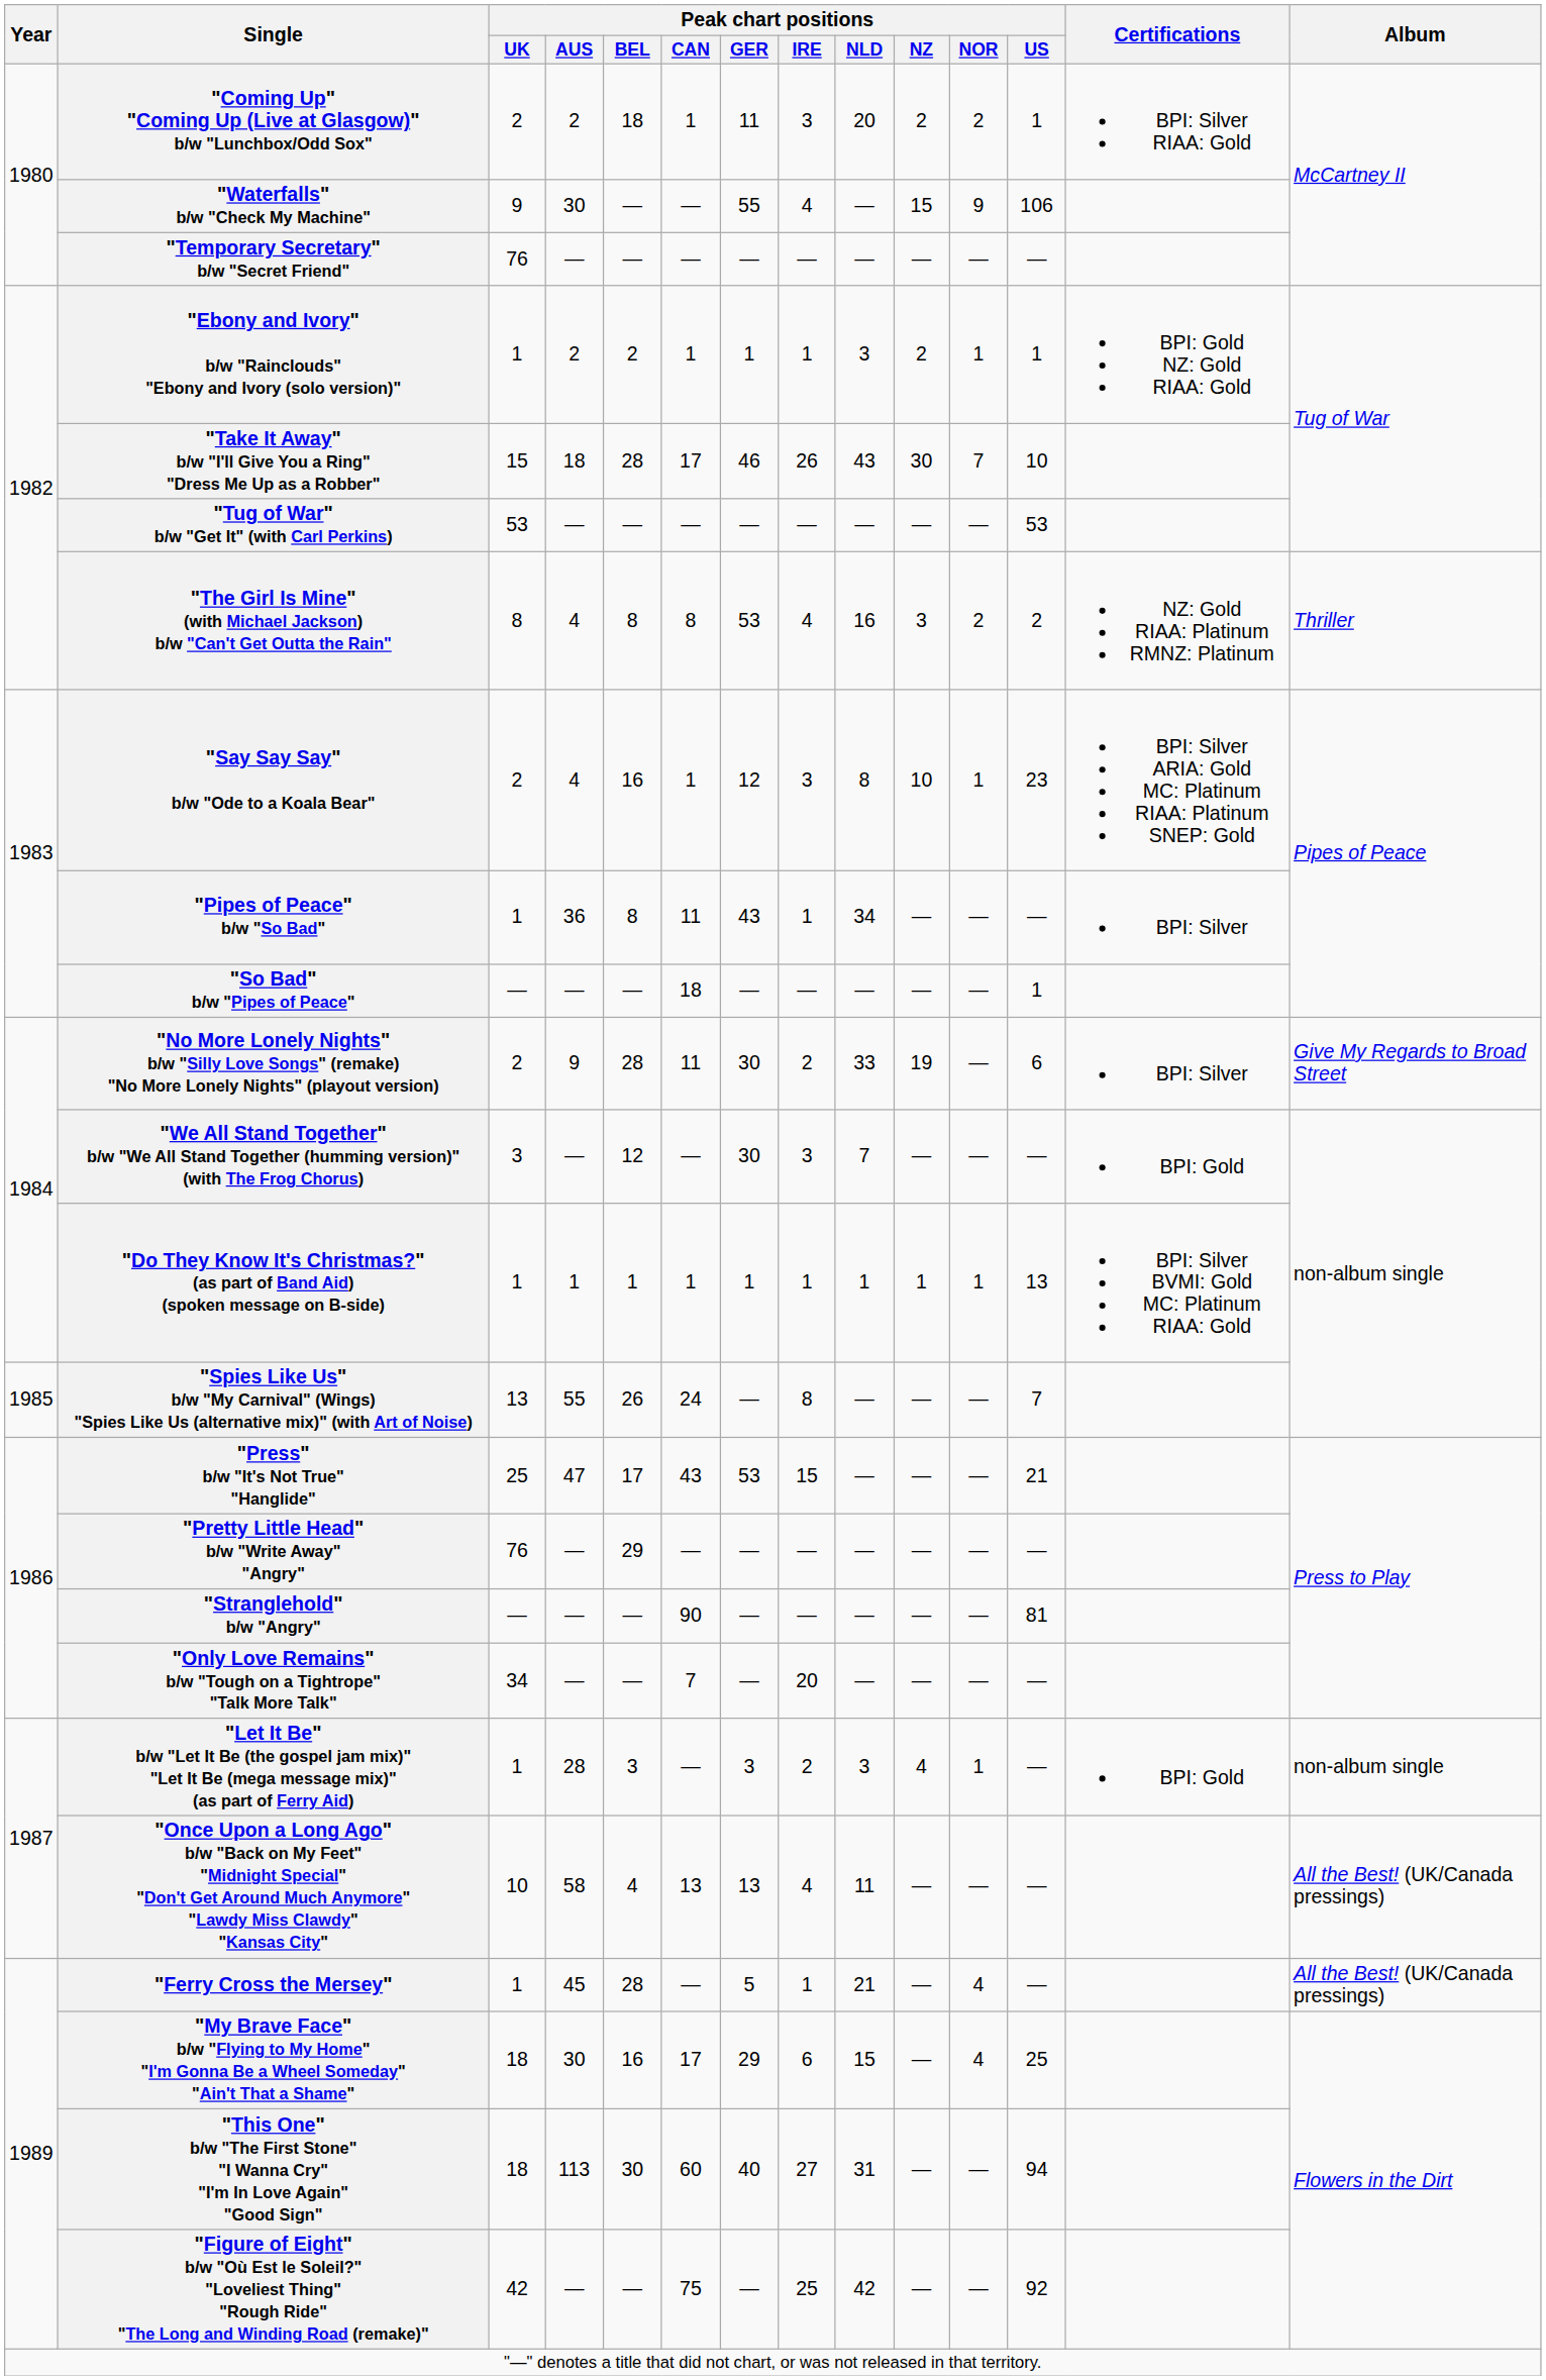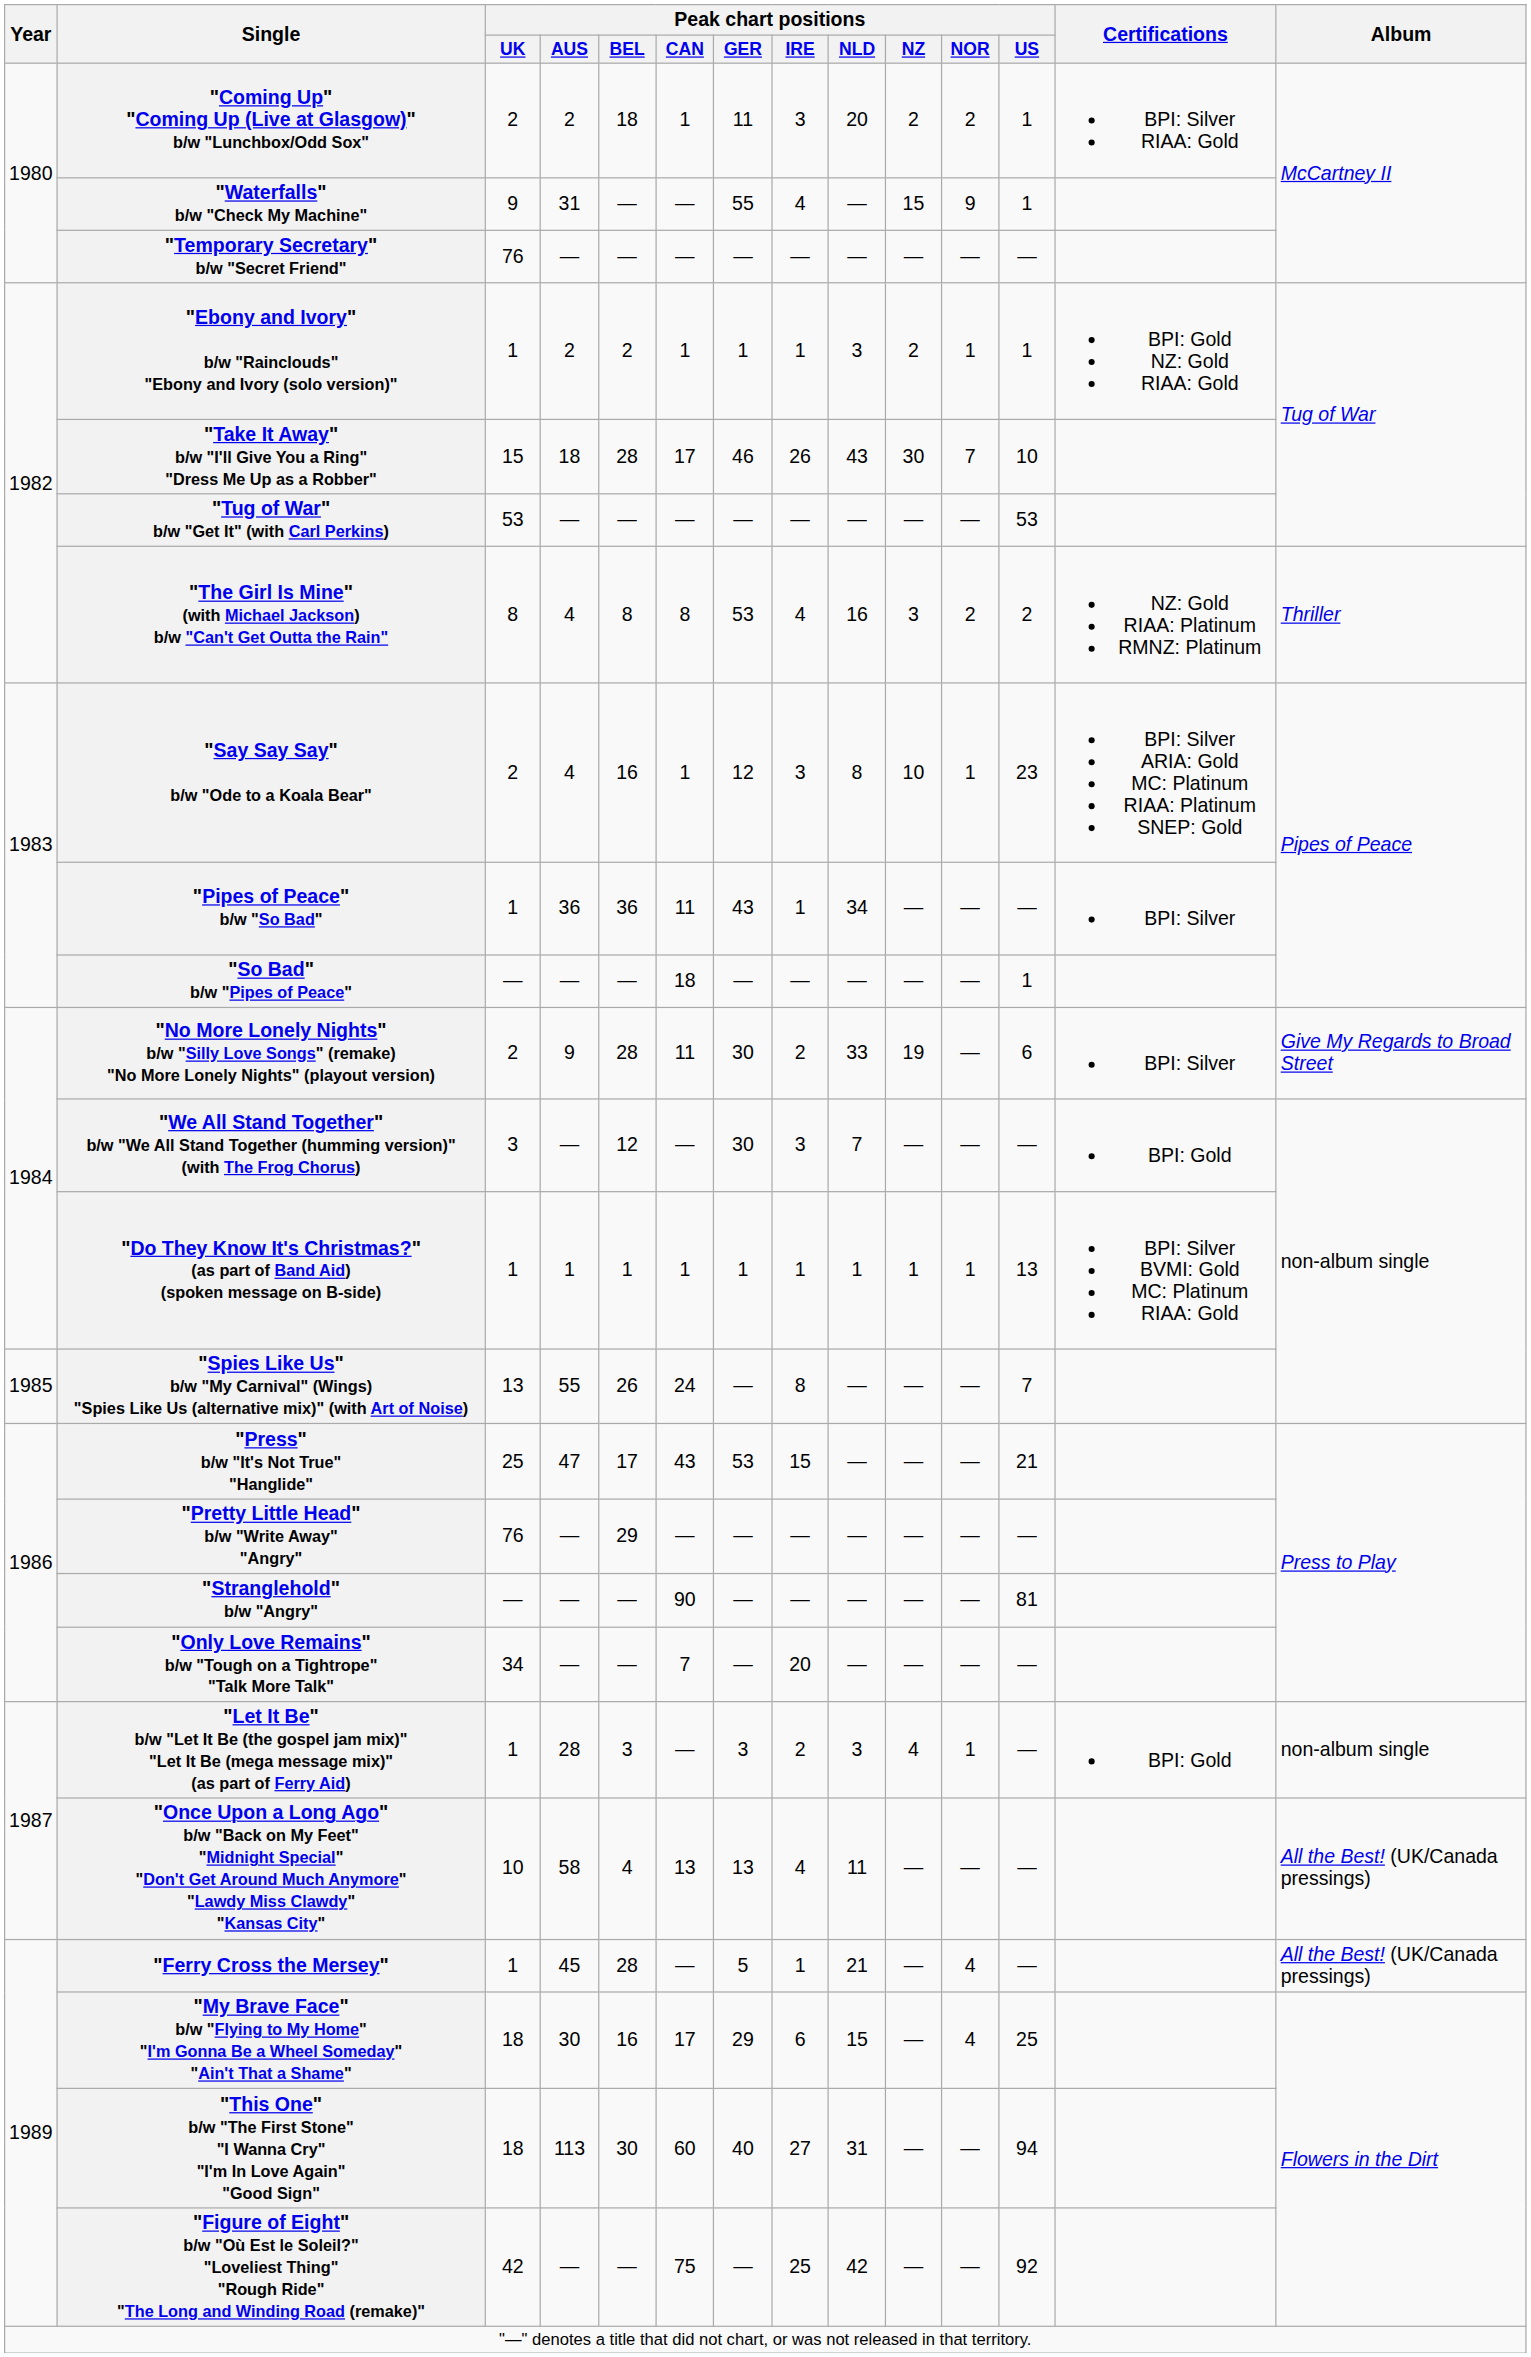"Waterfalls" b/w "Check My Machine" | Peak chart positions / AUS: 30 -> 31
"Waterfalls" b/w "Check My Machine" | Peak chart positions / US: 106 -> 1
"Pipes of Peace" b/w "So Bad" | Peak chart positions / BEL: 8 -> 36
